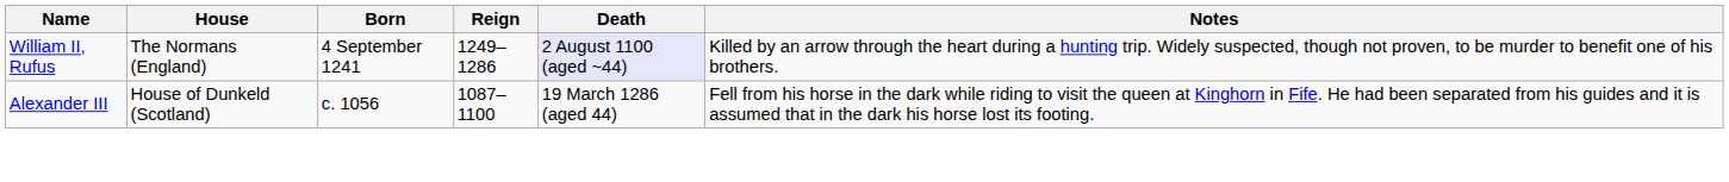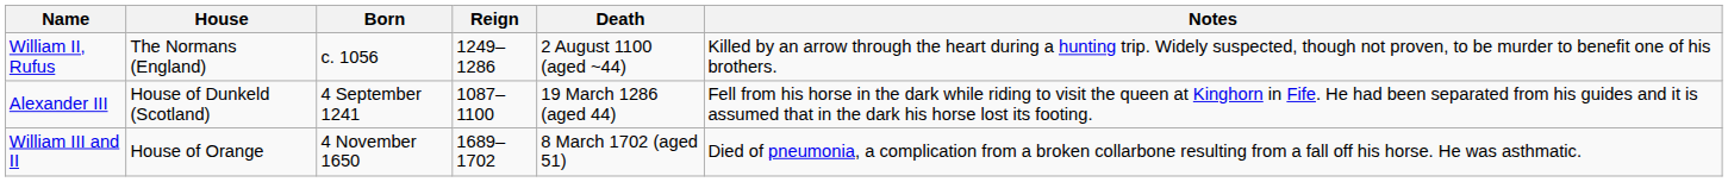William II, Rufus | Born: 4 September 1241 -> c. 1056
William II, Rufus | Death: lavender background -> no background
Alexander III | Born: c. 1056 -> 4 September 1241
+ row: William III and II | House of Orange | 4 November 1650 | 1689–1702 | 8 March 1702 (aged 51) | Died of pneumonia, a complication from a broken collarbone resulting from a fall off his horse. He was asthmatic.
